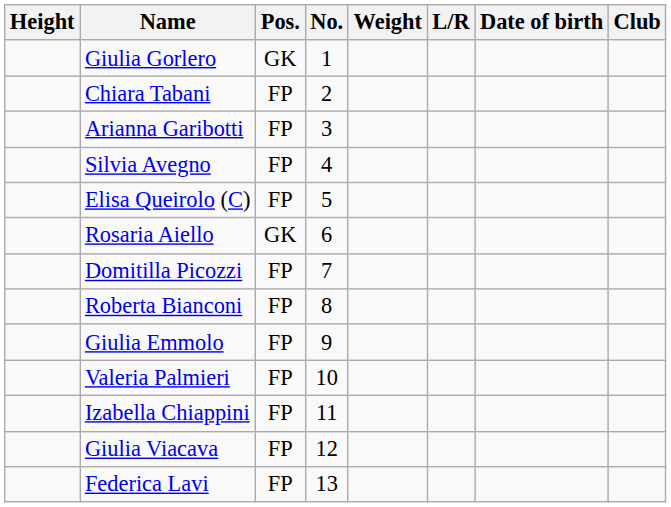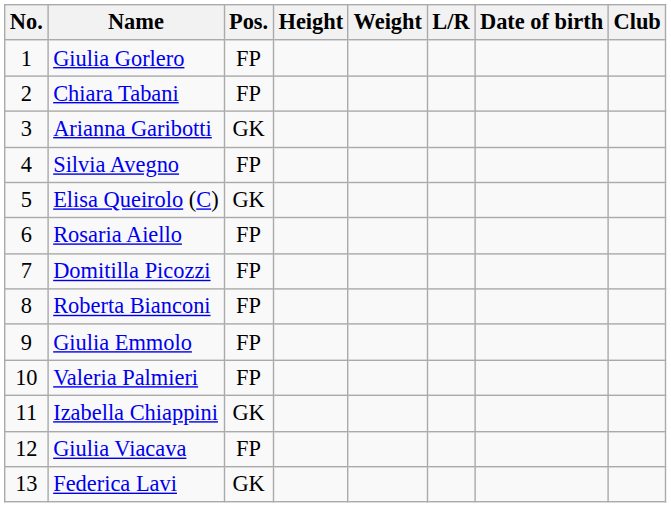columns swapped: No. <-> Height
Giulia Gorlero | Pos.: GK -> FP
Arianna Garibotti | Pos.: FP -> GK
Elisa Queirolo (C) | Pos.: FP -> GK
Rosaria Aiello | Pos.: GK -> FP
Izabella Chiappini | Pos.: FP -> GK
Federica Lavi | Pos.: FP -> GK
